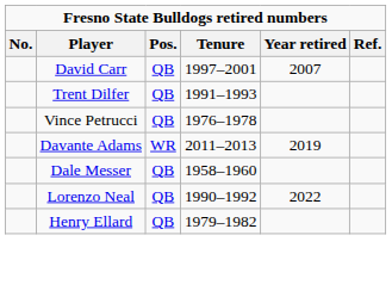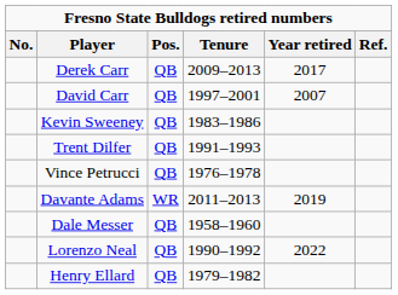+ row: Derek Carr | QB | 2009–2013 | 2017
+ row: Kevin Sweeney | QB | 1983–1986
